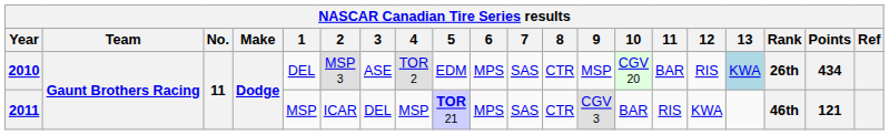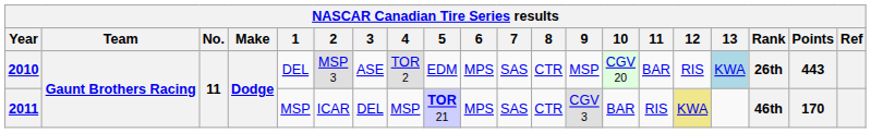2010 | Points: 434 -> 443
2011 | 12: no background -> khaki background
2011 | Points: 121 -> 170
